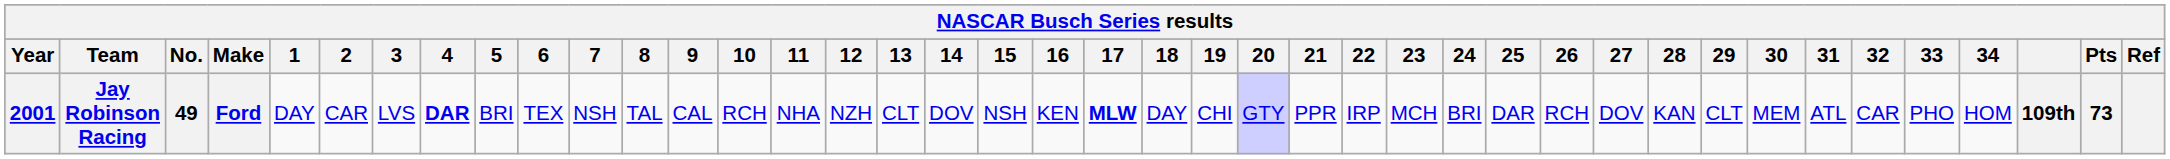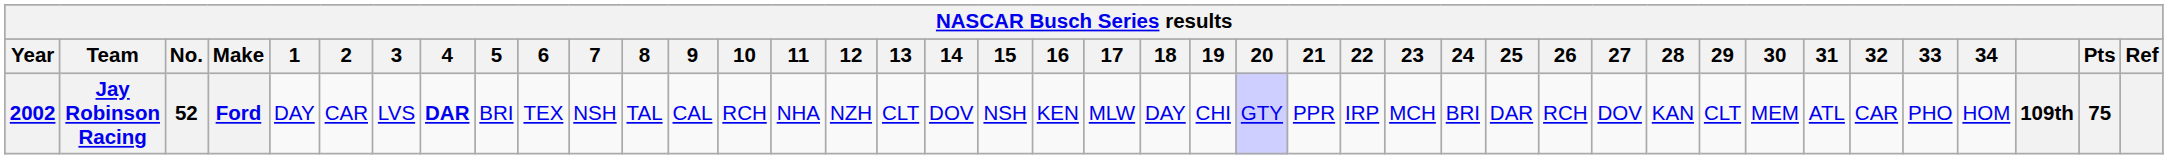Jay Robinson Racing | Year: 2001 -> 2002
Jay Robinson Racing | No.: 49 -> 52
Jay Robinson Racing | 17: bold -> normal
Jay Robinson Racing | Pts: 73 -> 75
